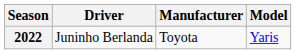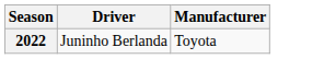- column: Model | Yaris
